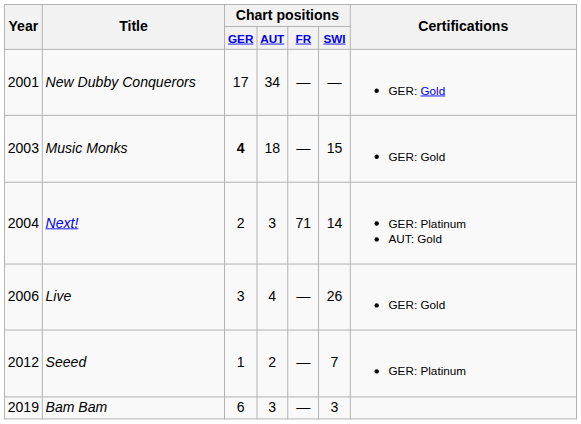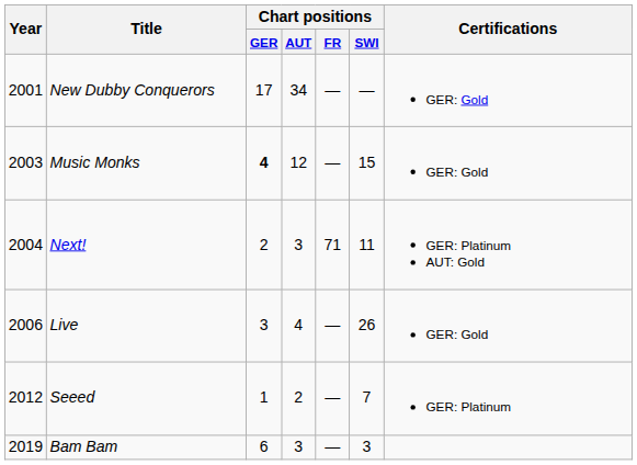Music Monks | Chart positions / AUT: 18 -> 12
Next! | Chart positions / SWI: 14 -> 11
